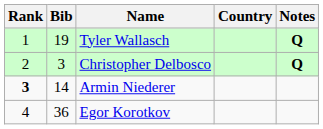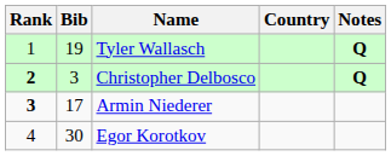Christopher Delbosco | Rank: normal -> bold
Armin Niederer | Bib: 14 -> 17
Egor Korotkov | Bib: 36 -> 30
